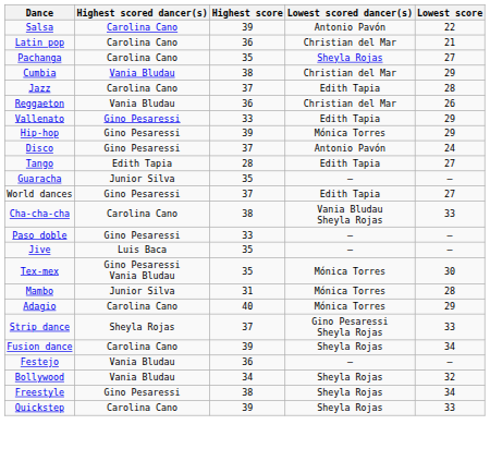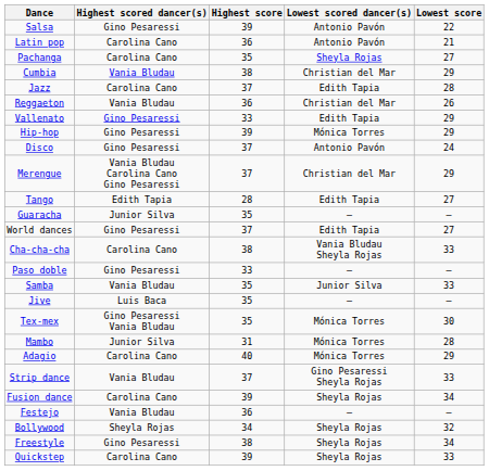Salsa | Highest scored dancer(s): Carolina Cano -> Gino Pesaressi
Latin pop | Lowest scored dancer(s): Christian del Mar -> Antonio Pavón
+ row: Merengue | Vania Bludau Carolina Cano Gino Pesaressi | 37 | Christian del Mar | 29
+ row: Samba | Vania Bludau | 35 | Junior Silva | 33
Strip dance | Highest scored dancer(s): Sheyla Rojas -> Vania Bludau
Bollywood | Highest scored dancer(s): Vania Bludau -> Sheyla Rojas
